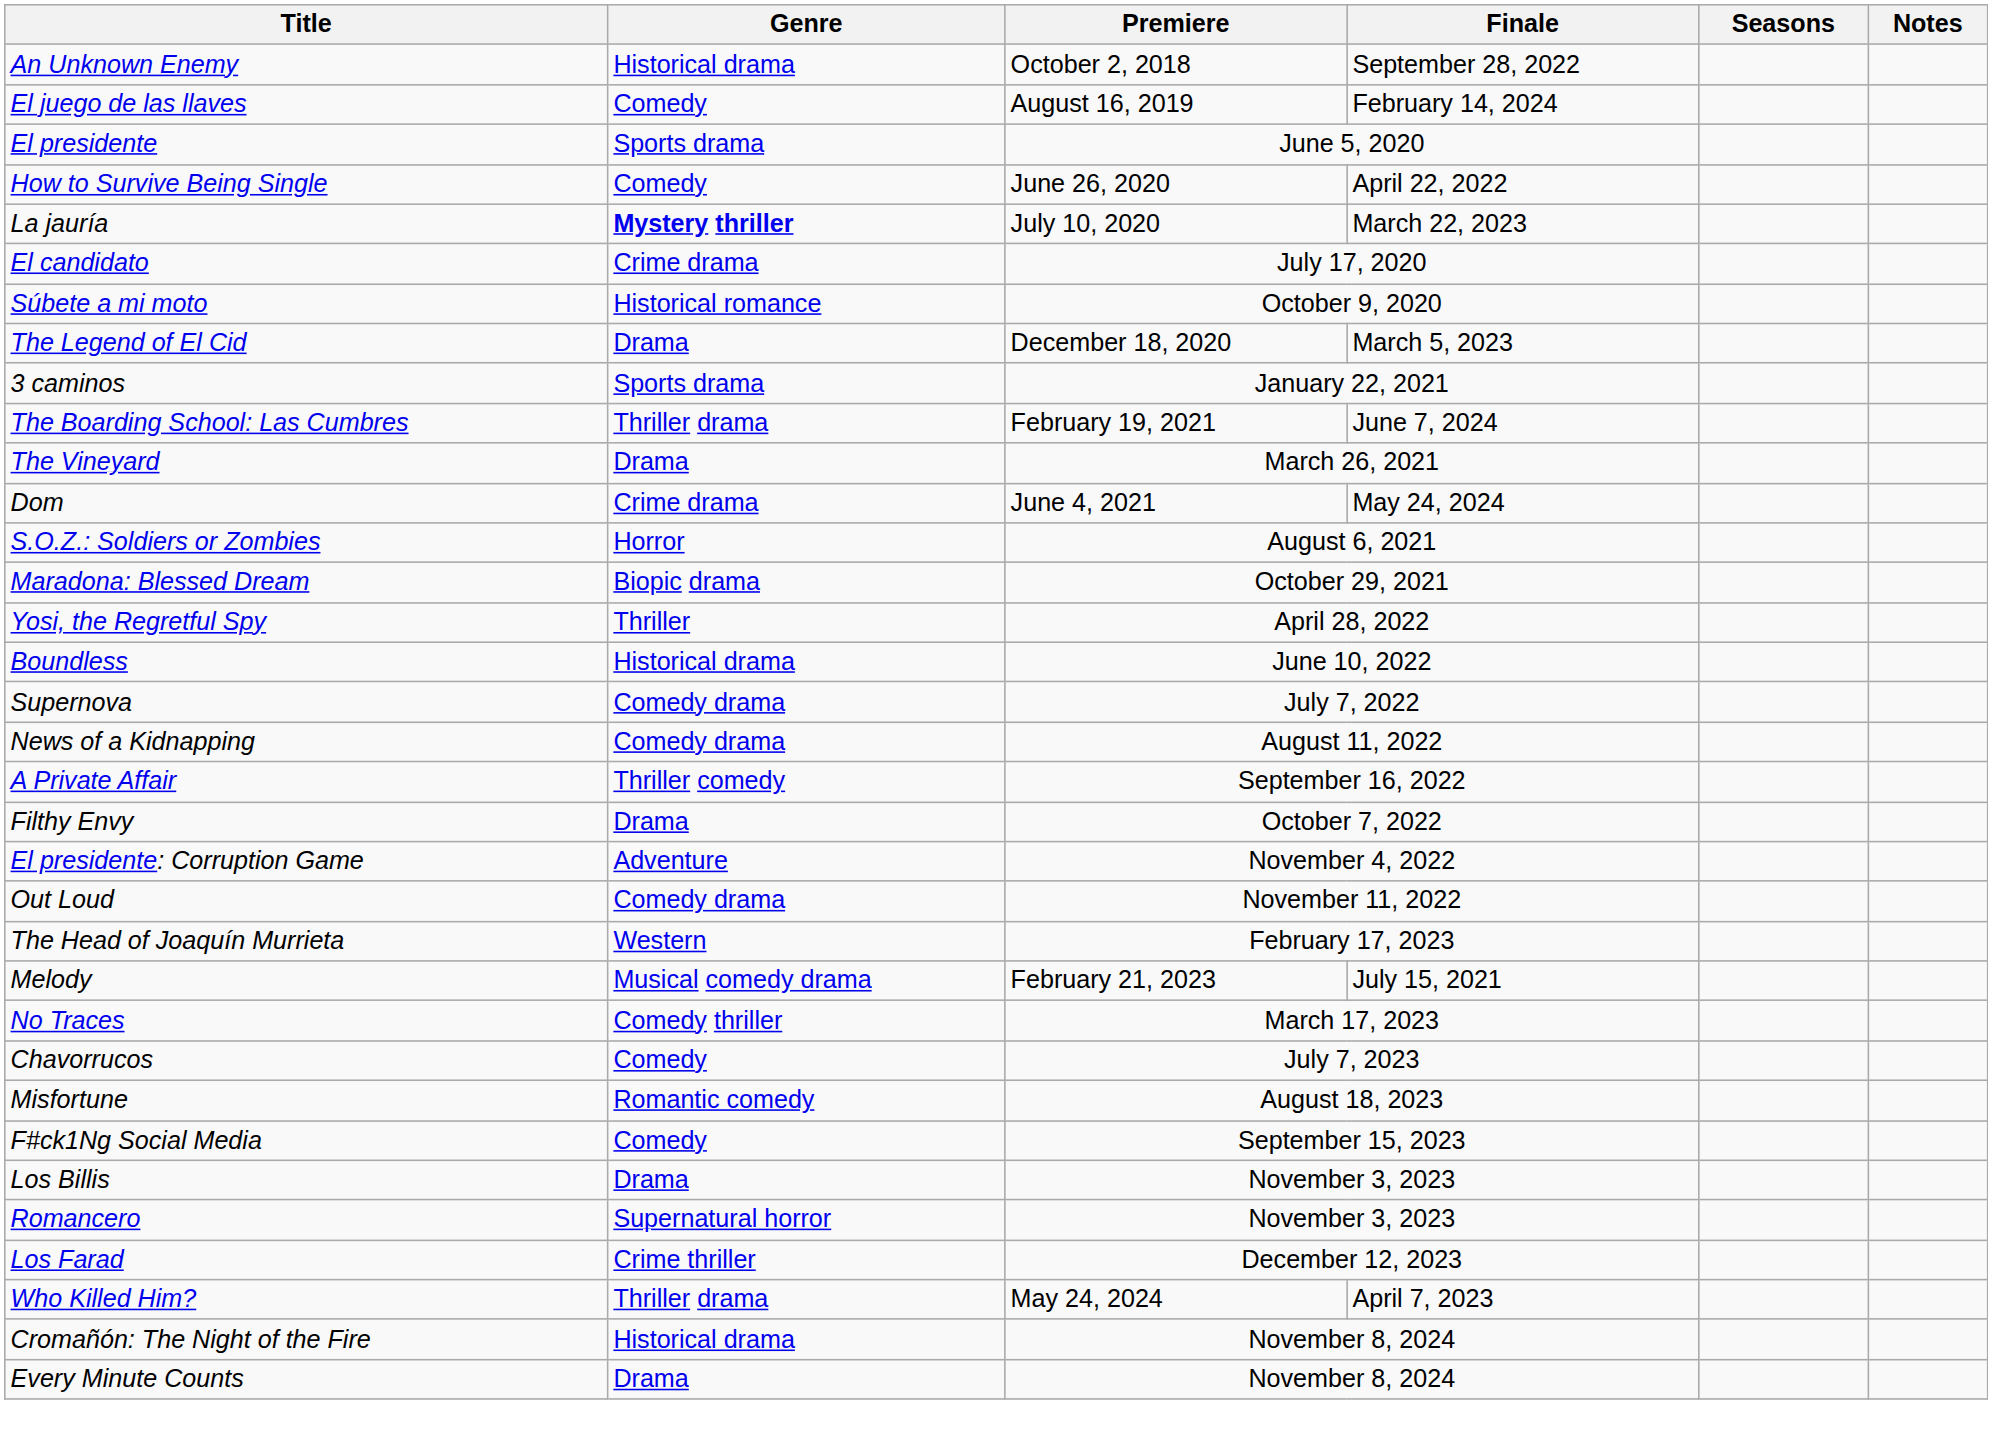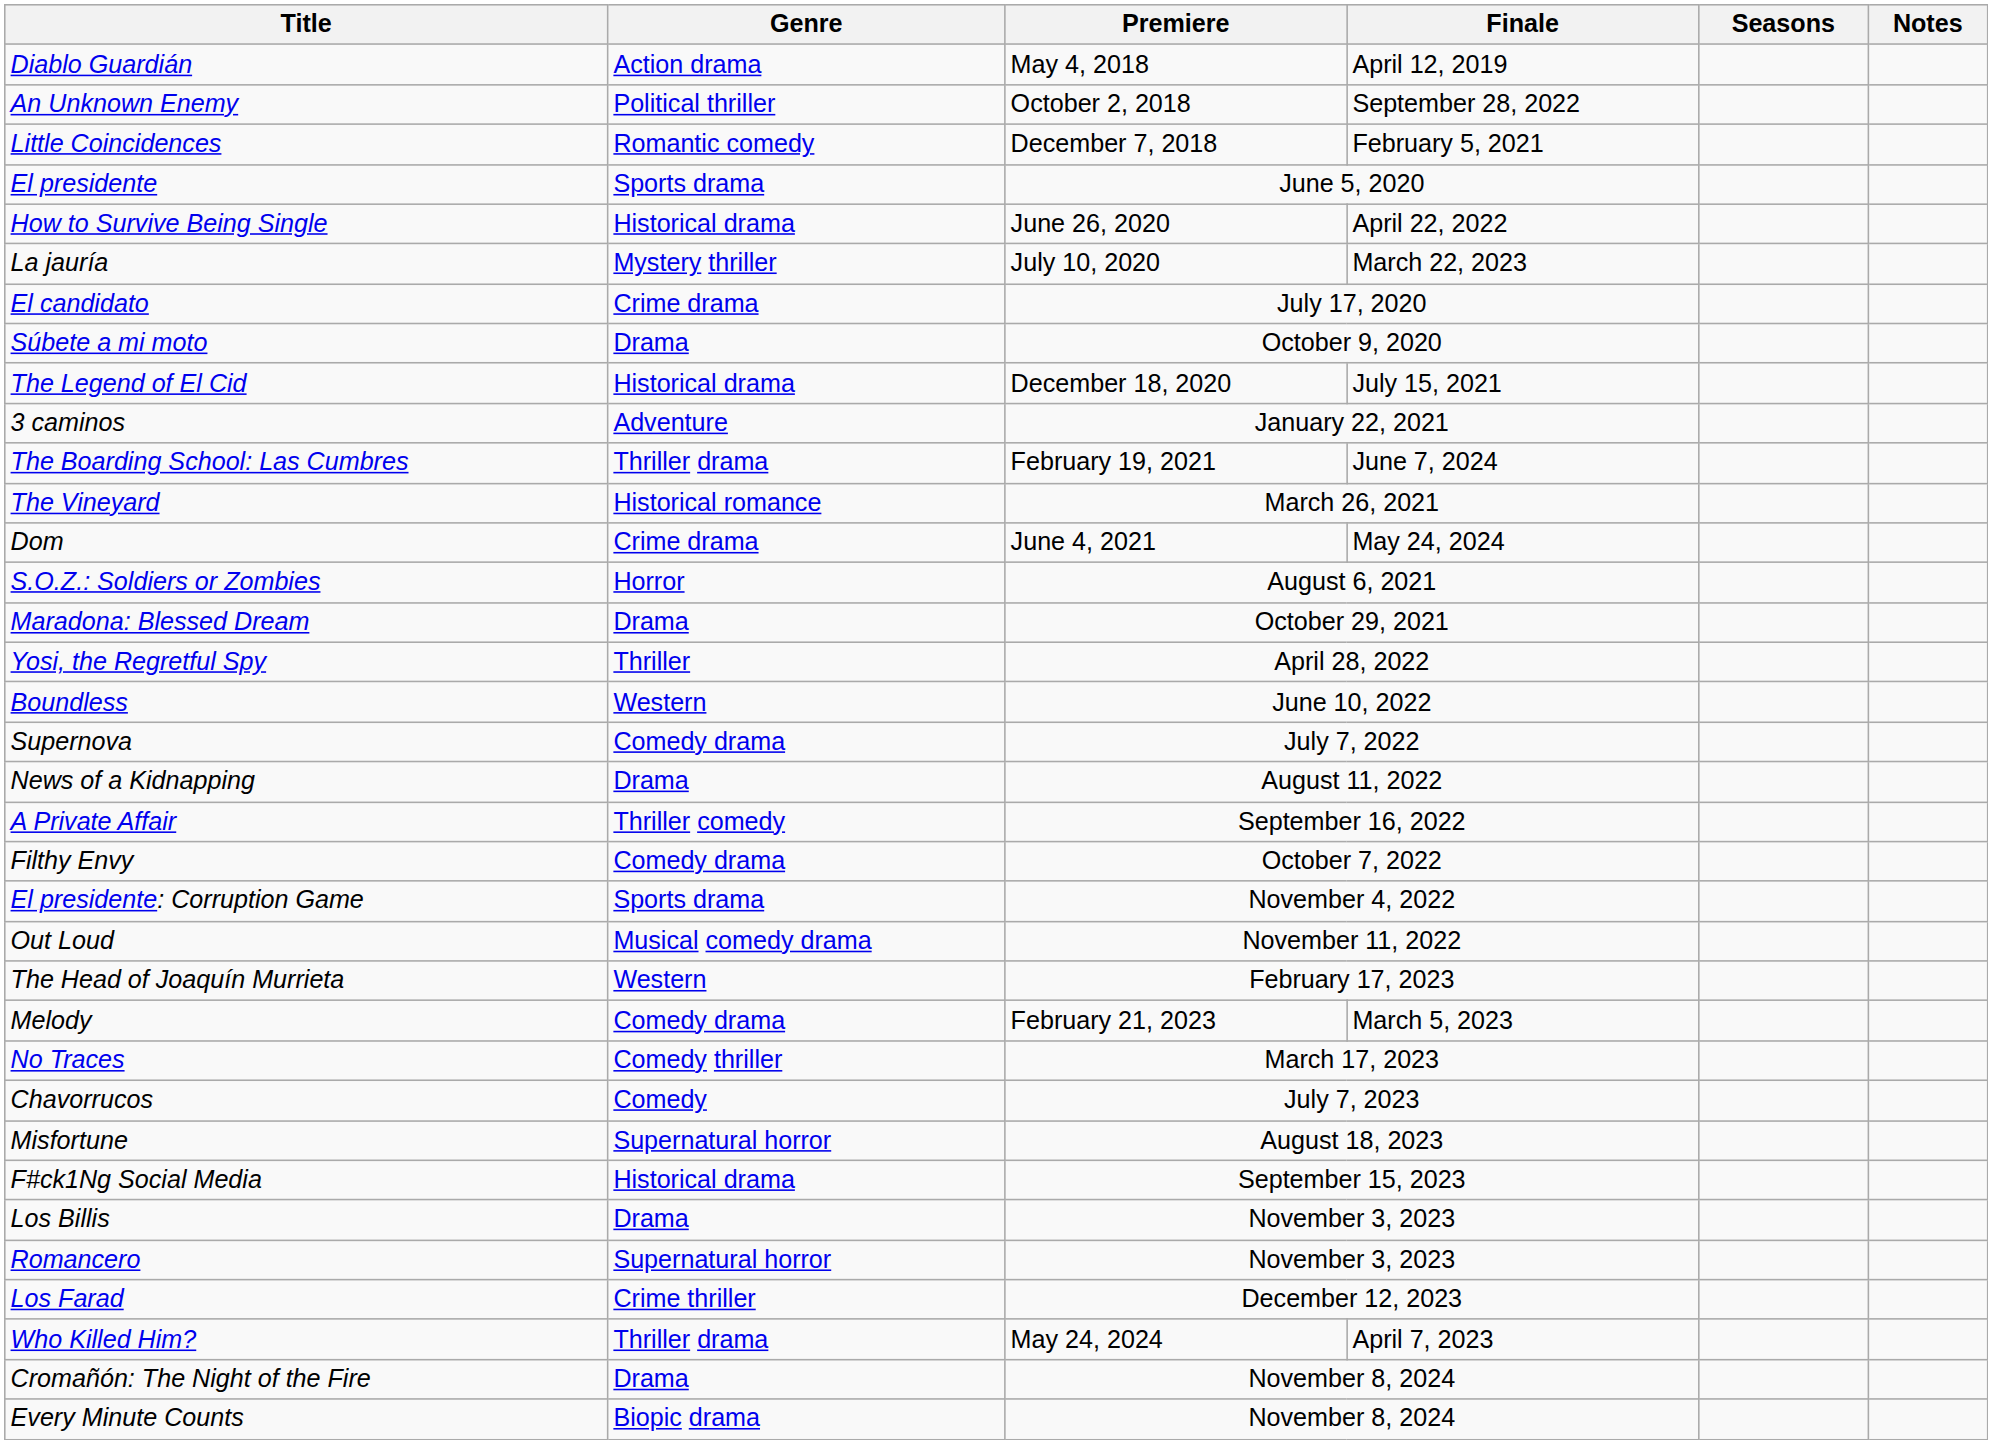+ row: Diablo Guardián | Action drama | May 4, 2018 | April 12, 2019
An Unknown Enemy | Genre: Historical drama -> Political thriller
+ row: Little Coincidences | Romantic comedy | December 7, 2018 | February 5, 2021
- row: El juego de las llaves | Comedy | August 16, 2019 | February 14, 2024
How to Survive Being Single | Genre: Comedy -> Historical drama
La jauría | Genre: bold -> normal
Súbete a mi moto | Genre: Historical romance -> Drama
The Legend of El Cid | Genre: Drama -> Historical drama
The Legend of El Cid | Finale: March 5, 2023 -> July 15, 2021
3 caminos | Genre: Sports drama -> Adventure
The Vineyard | Genre: Drama -> Historical romance
Maradona: Blessed Dream | Genre: Biopic drama -> Drama
Boundless | Genre: Historical drama -> Western
News of a Kidnapping | Genre: Comedy drama -> Drama
Filthy Envy | Genre: Drama -> Comedy drama
El presidente: Corruption Game | Genre: Adventure -> Sports drama
Out Loud | Genre: Comedy drama -> Musical comedy drama
Melody | Genre: Musical comedy drama -> Comedy drama
Melody | Finale: July 15, 2021 -> March 5, 2023
Misfortune | Genre: Romantic comedy -> Supernatural horror
F#ck1Ng Social Media | Genre: Comedy -> Historical drama
Cromañón: The Night of the Fire | Genre: Historical drama -> Drama
Every Minute Counts | Genre: Drama -> Biopic drama
